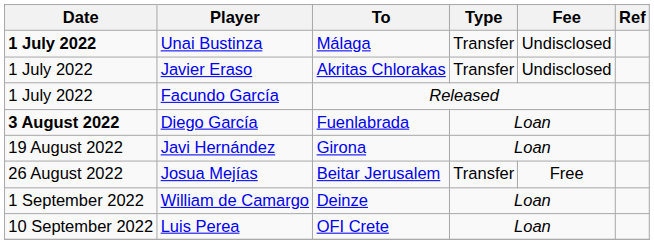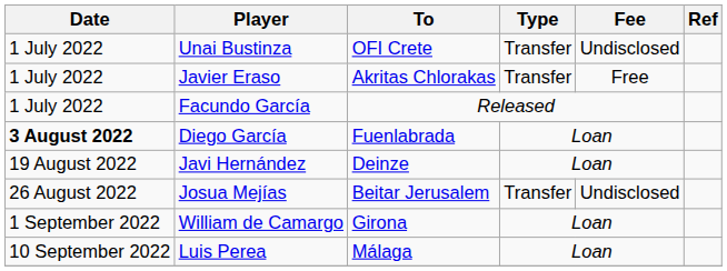Unai Bustinza | Date: bold -> normal
Unai Bustinza | To: Málaga -> OFI Crete
Javier Eraso | Fee: Undisclosed -> Free
Javi Hernández | To: Girona -> Deinze
Josua Mejías | Fee: Free -> Undisclosed
William de Camargo | To: Deinze -> Girona
Luis Perea | To: OFI Crete -> Málaga
